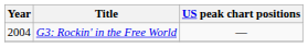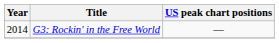G3: Rockin' in the Free World | Year: 2004 -> 2014
